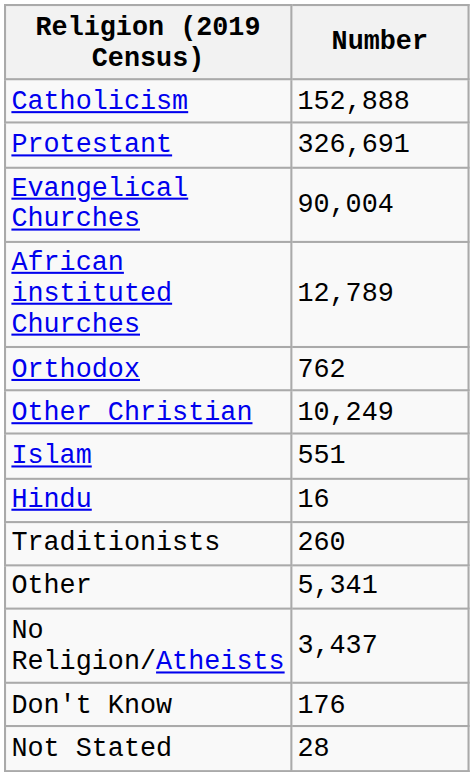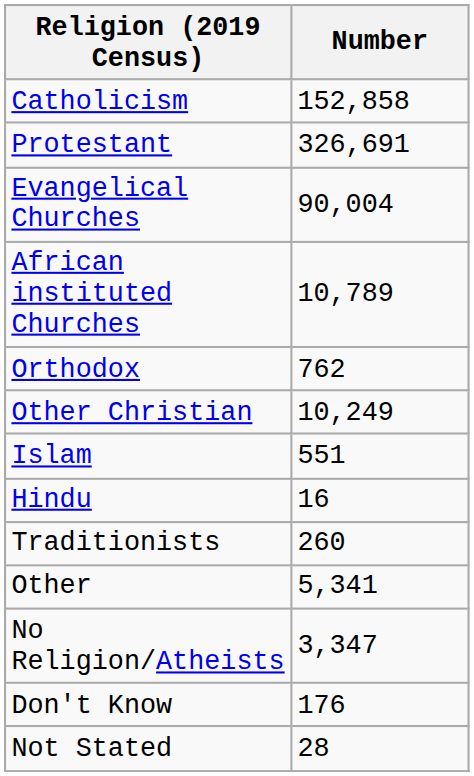Catholicism | Number: 152,888 -> 152,858
African instituted Churches | Number: 12,789 -> 10,789
No Religion/Atheists | Number: 3,437 -> 3,347
